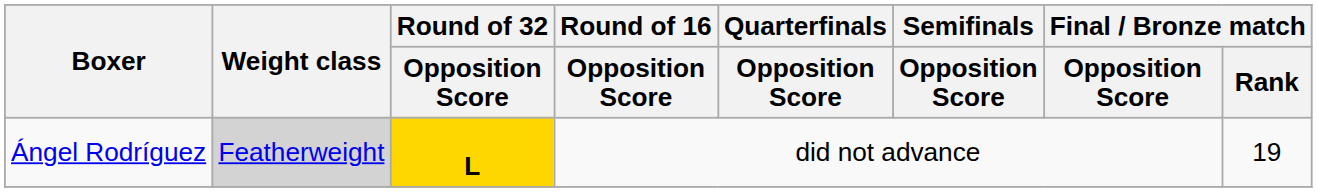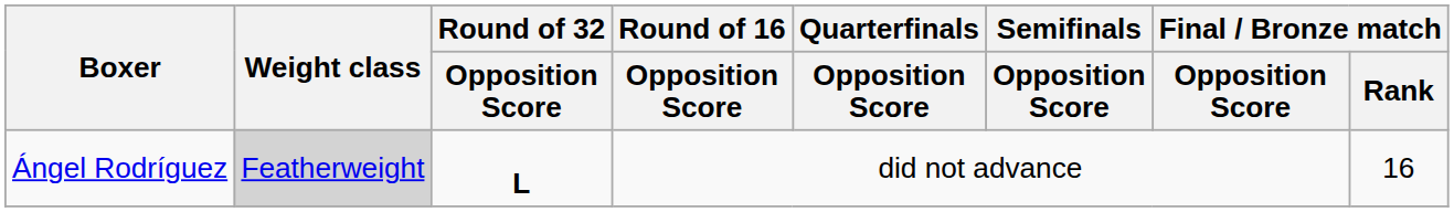Ángel Rodríguez | Round of 32 / Opposition Score: gold background -> no background
Ángel Rodríguez | Final / Bronze match / Rank: 19 -> 16
